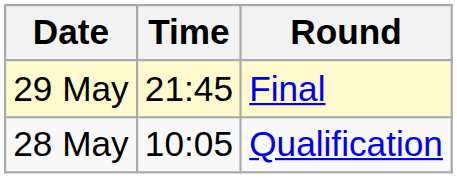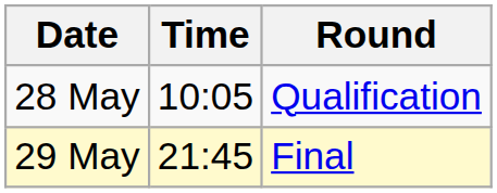rows swapped: 28 May <-> 29 May
